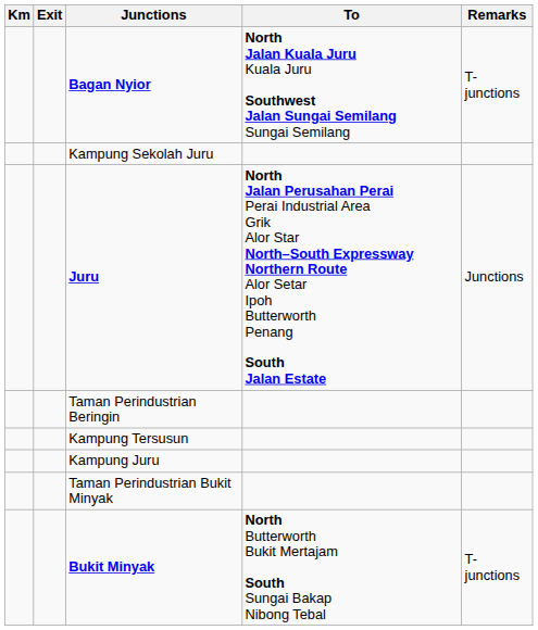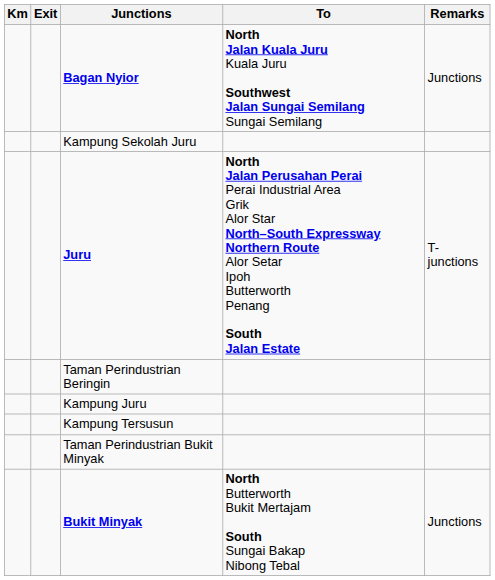Bagan Nyior | Remarks: T-junctions -> Junctions
Juru | Remarks: Junctions -> T-junctions
rows swapped: Kampung Tersusun <-> Kampung Juru
Bukit Minyak | Remarks: T-junctions -> Junctions
